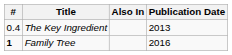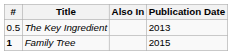The Key Ingredient | #: 0.4 -> 0.5
Family Tree | Publication Date: 2016 -> 2015
